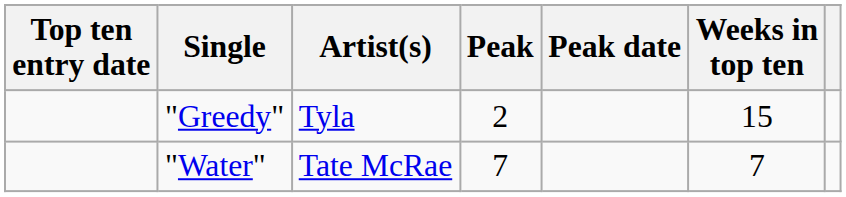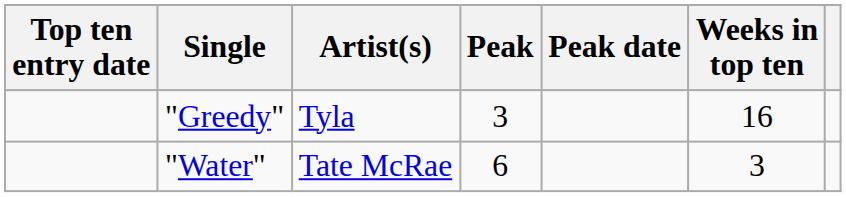"Greedy" | Peak: 2 -> 3
"Greedy" | Weeks in top ten: 15 -> 16
"Water" | Peak: 7 -> 6
"Water" | Weeks in top ten: 7 -> 3
